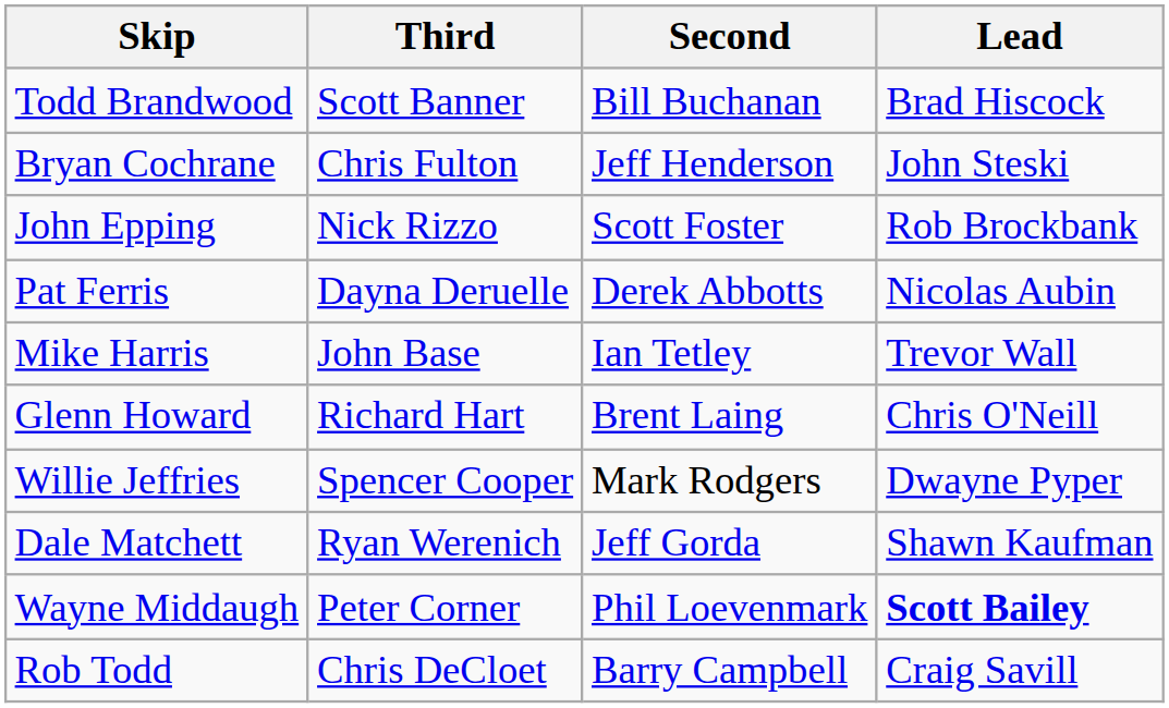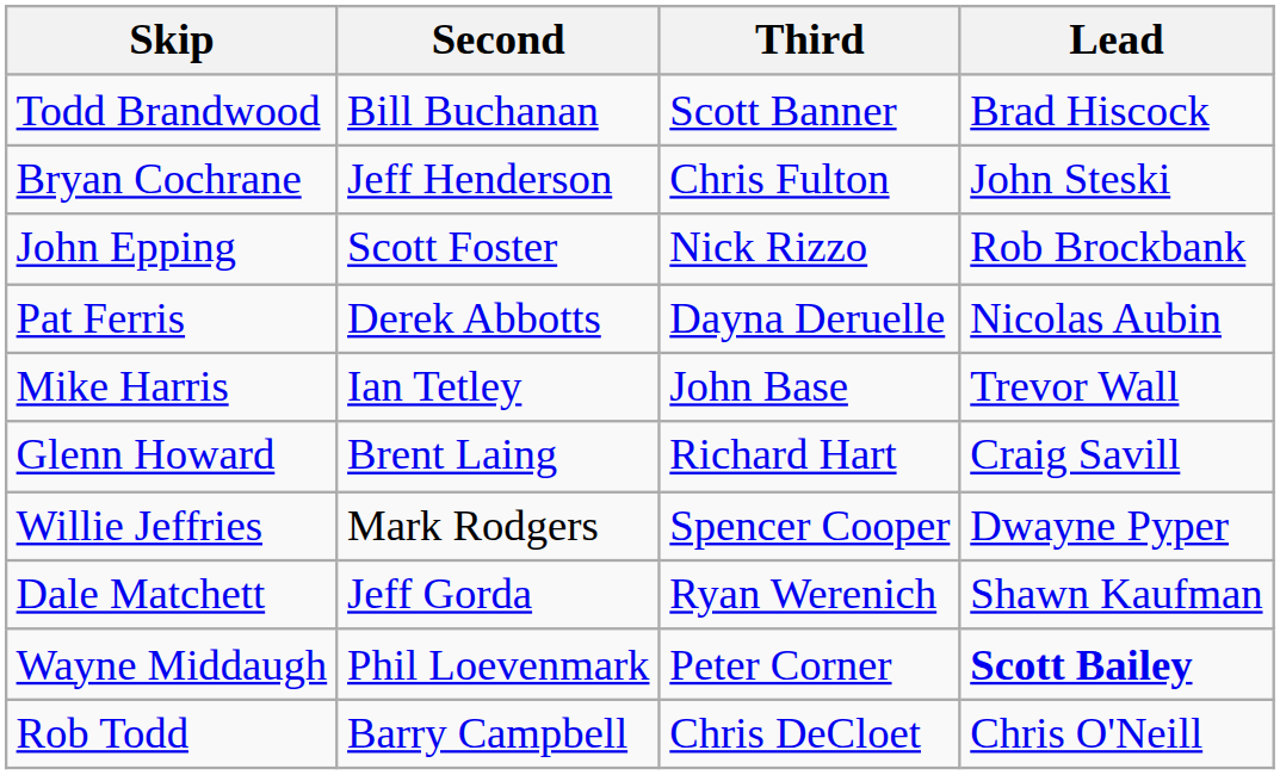columns swapped: Third <-> Second
Glenn Howard | Lead: Chris O'Neill -> Craig Savill
Rob Todd | Lead: Craig Savill -> Chris O'Neill
